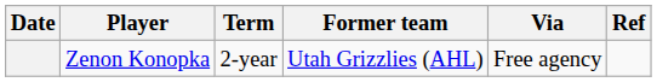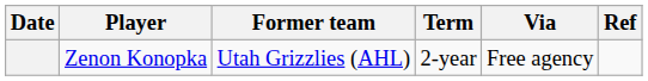columns swapped: Former team <-> Term
